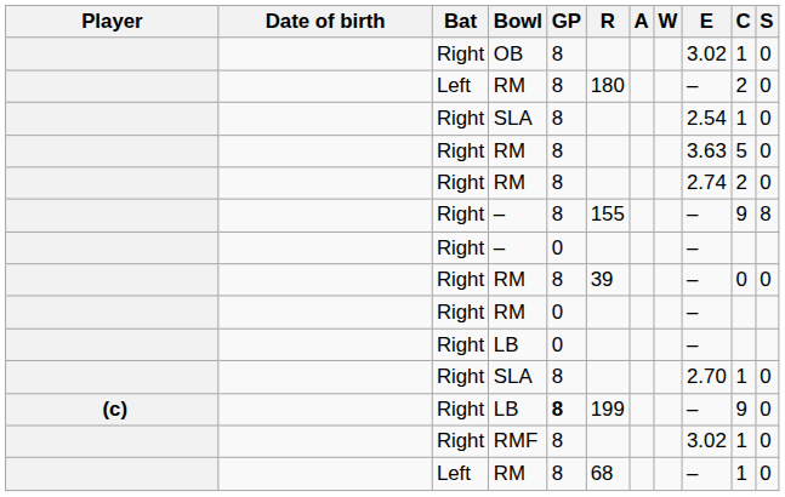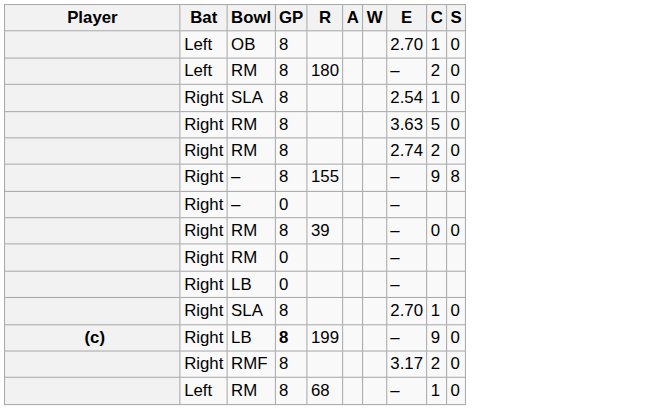- column: Date of birth
OB | Bat: Right -> Left
OB | E: 3.02 -> 2.70
RMF | E: 3.02 -> 3.17
RMF | C: 1 -> 2
